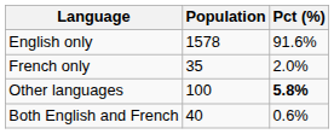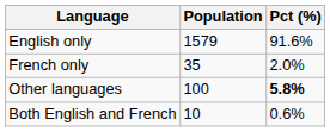English only | Population: 1578 -> 1579
Both English and French | Population: 40 -> 10
